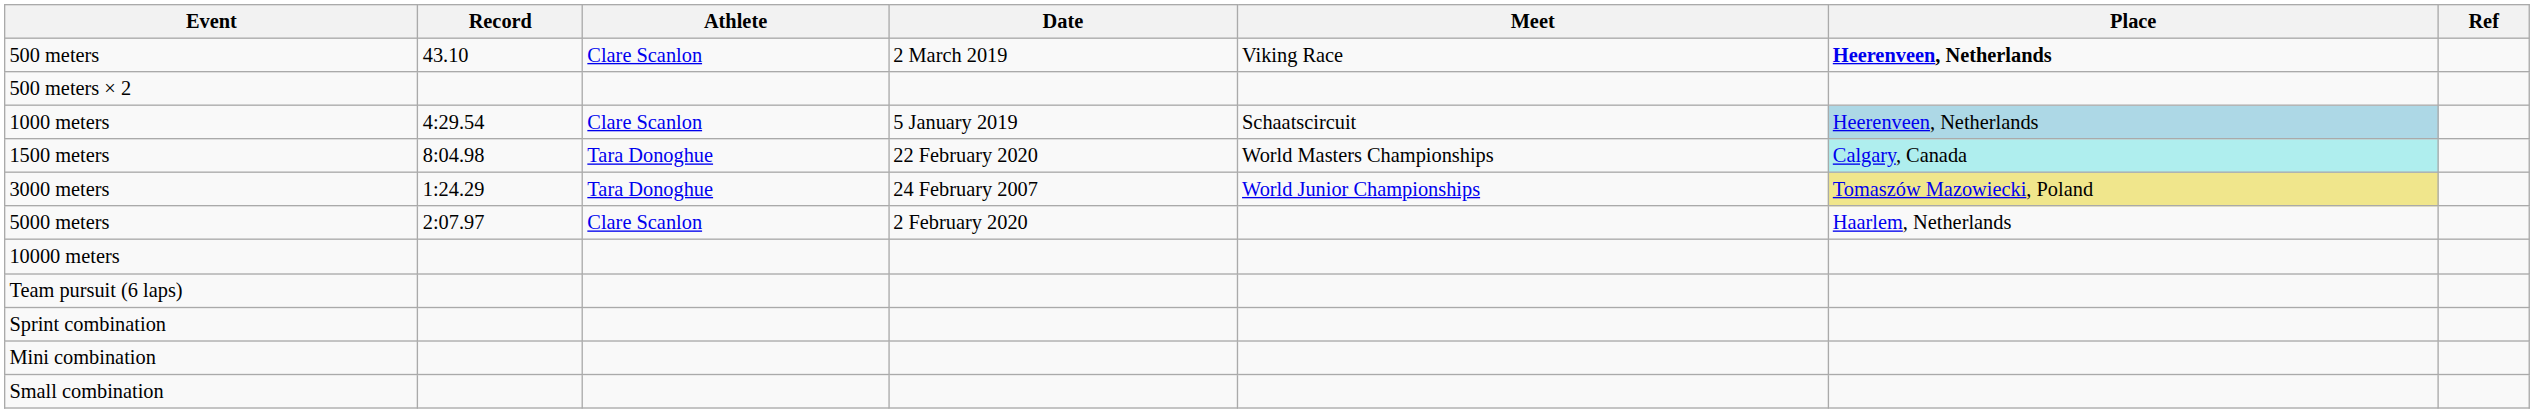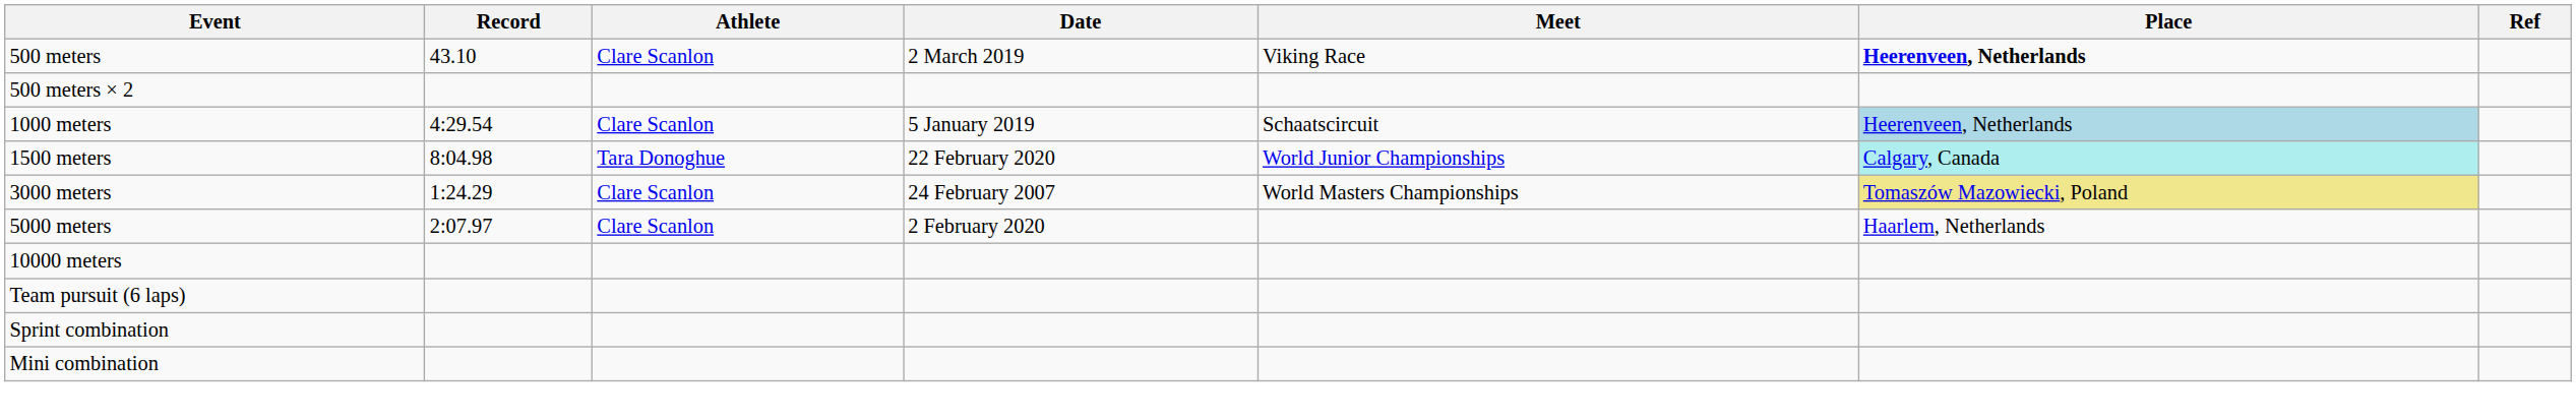1500 meters | Meet: World Masters Championships -> World Junior Championships
3000 meters | Athlete: Tara Donoghue -> Clare Scanlon
3000 meters | Meet: World Junior Championships -> World Masters Championships
- row: Small combination
